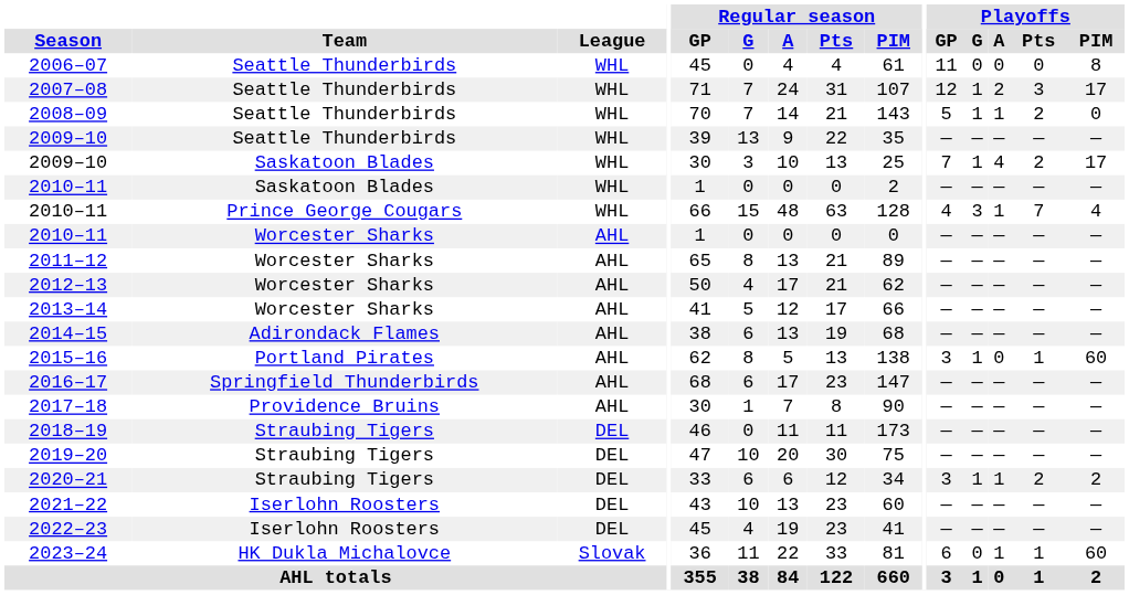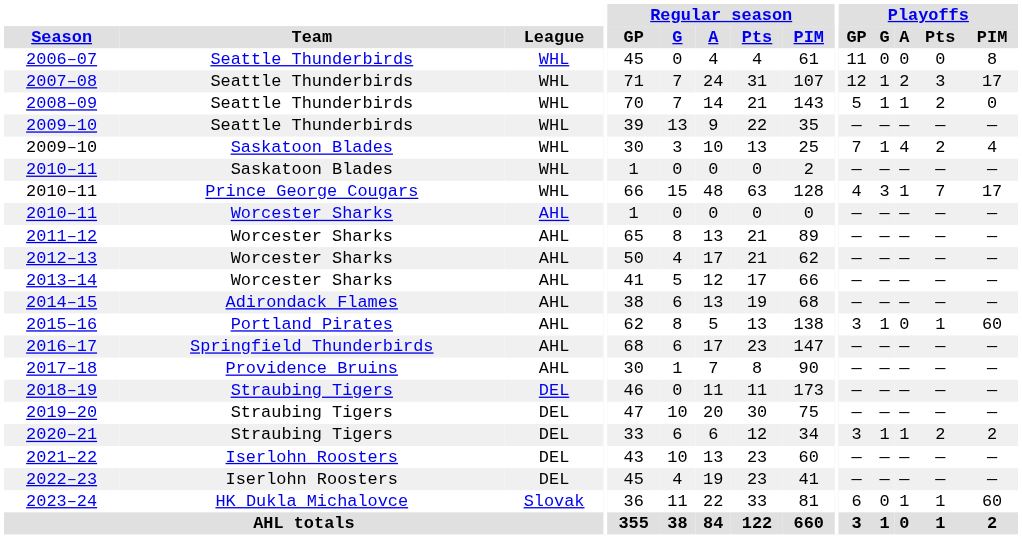2009–10 / Saskatoon Blades | Playoffs / PIM: 17 -> 4
2010–11 / Prince George Cougars | Playoffs / PIM: 4 -> 17
